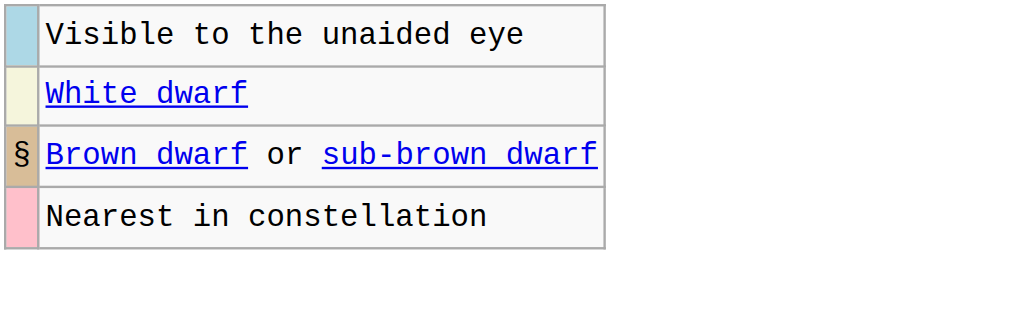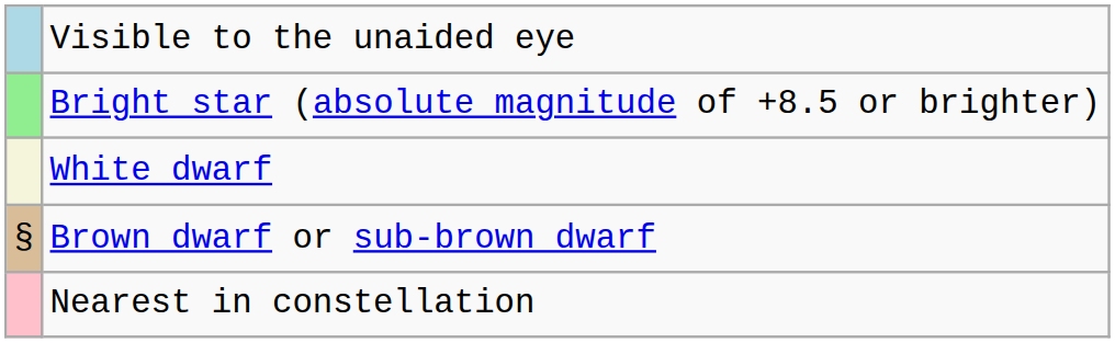+ row: Bright star (absolute magnitude of +8.5 or brighter)
